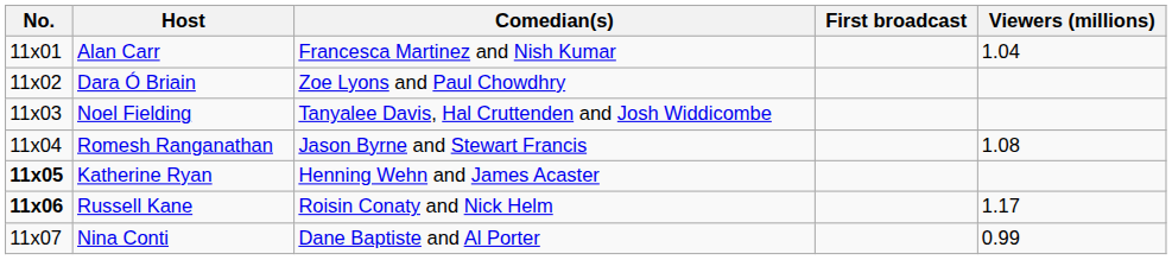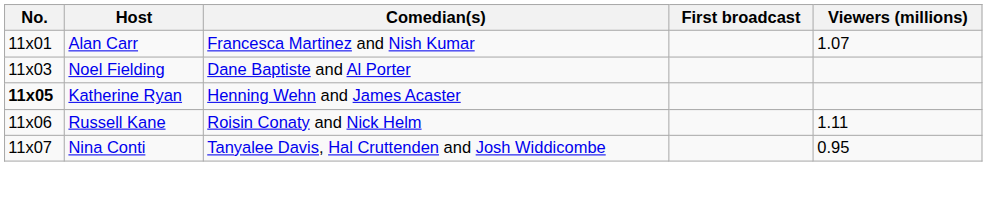Alan Carr | Viewers (millions): 1.04 -> 1.07
- row: 11x02 | Dara Ó Briain | Zoe Lyons and Paul Chowdhry
Noel Fielding | Comedian(s): Tanyalee Davis, Hal Cruttenden and Josh Widdicombe -> Dane Baptiste and Al Porter
- row: 11x04 | Romesh Ranganathan | Jason Byrne and Stewart Francis | 1.08
Russell Kane | No.: bold -> normal
Russell Kane | Viewers (millions): 1.17 -> 1.11
Nina Conti | Comedian(s): Dane Baptiste and Al Porter -> Tanyalee Davis, Hal Cruttenden and Josh Widdicombe
Nina Conti | Viewers (millions): 0.99 -> 0.95
